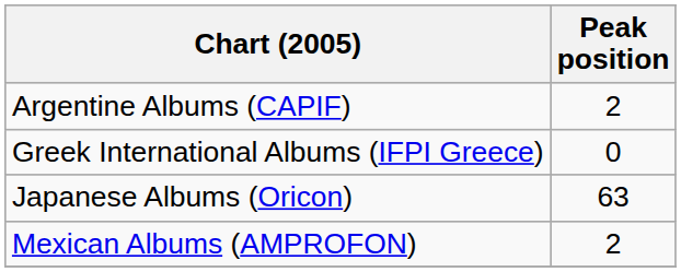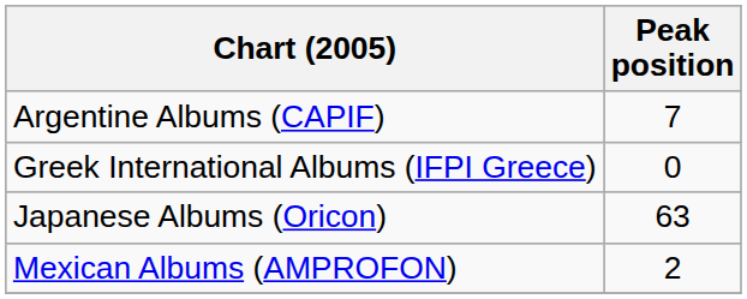Argentine Albums (CAPIF) | Peak position: 2 -> 7
